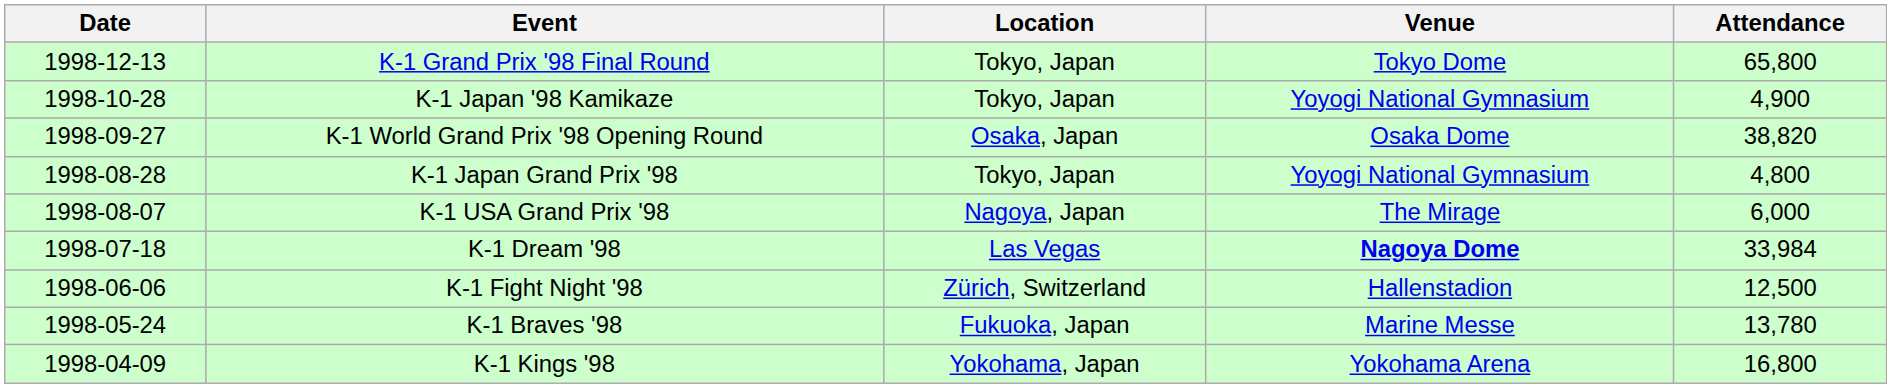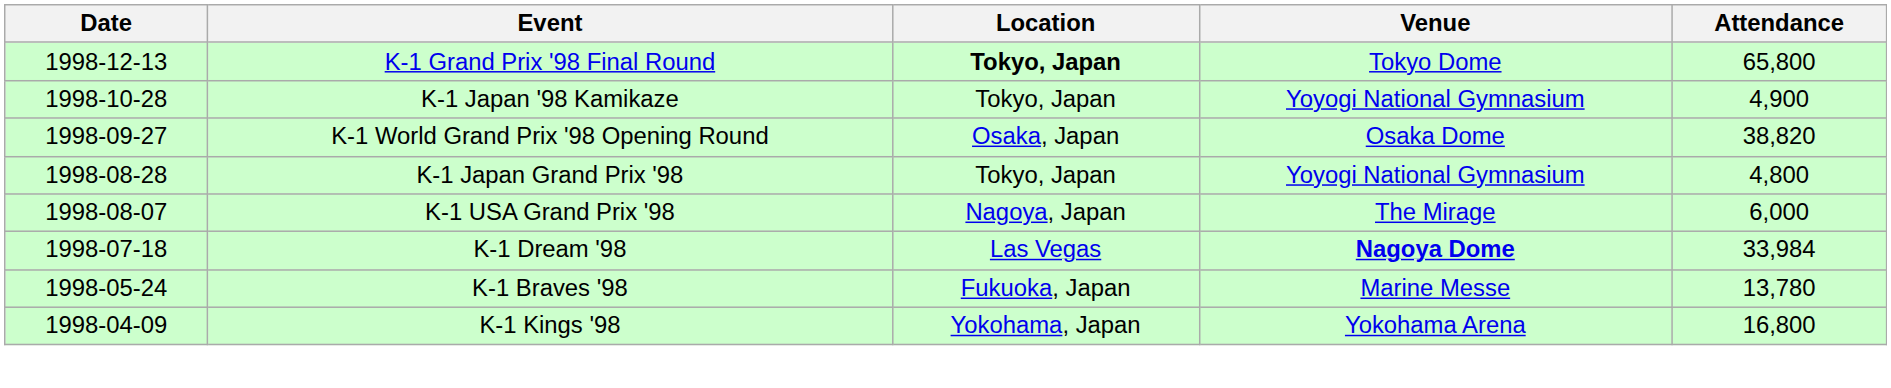K-1 Grand Prix '98 Final Round | Location: normal -> bold
- row: 1998-06-06 | K-1 Fight Night '98 | Zürich, Switzerland | Hallenstadion | 12,500
